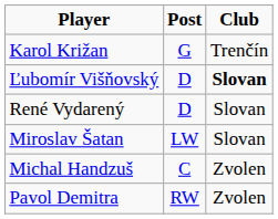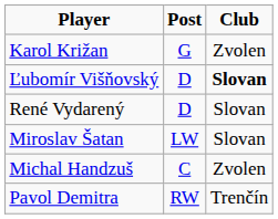Karol Križan | Club: Trenčín -> Zvolen
Pavol Demitra | Club: Zvolen -> Trenčín
